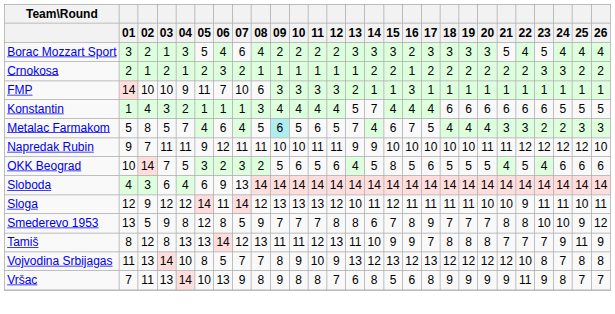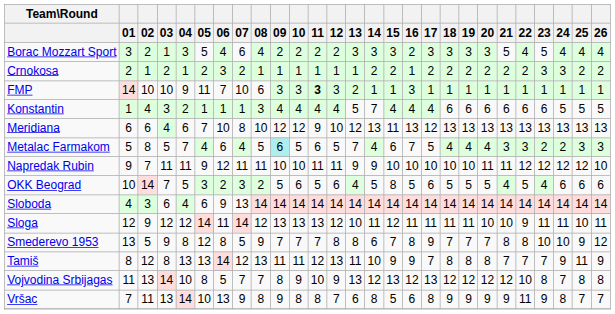FMP | 11: normal -> bold
+ row: Meridiana | 6 | 6 | 4 | 6 | 7 | 10 | 8 | 10 | 12 | 12 | 9 | 10 | 12 | 13 | 11 | 13 | 12 | 13 | 13 | 13 | 13 | 13 | 13 | 13 | 13 | 13
